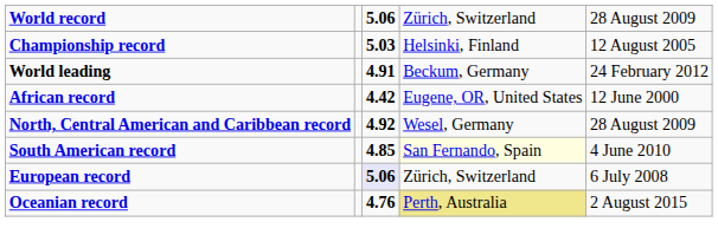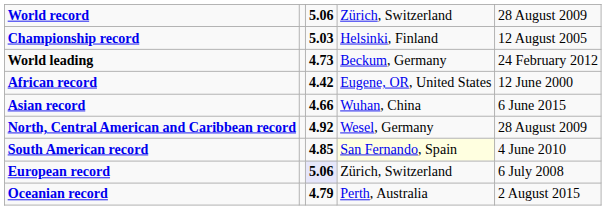World leading | column 3: 4.91 -> 4.73
+ row: Asian record | 4.66 | Wuhan, China | 6 June 2015
Oceanian record | column 3: 4.76 -> 4.79
Oceanian record | column 4: khaki background -> no background
